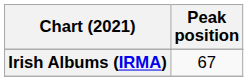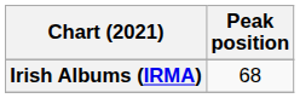Irish Albums (IRMA) | Peak position: 67 -> 68
